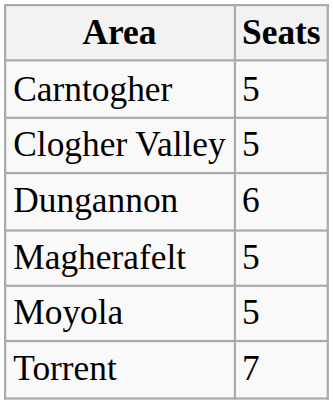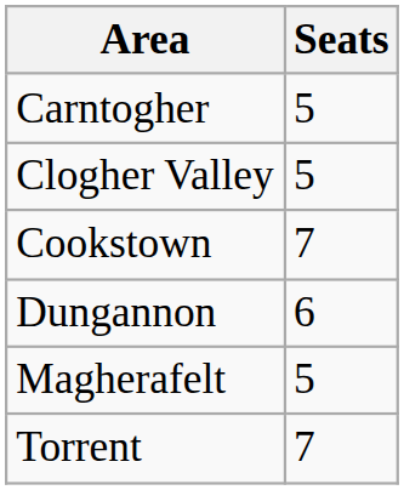+ row: Cookstown | 7
- row: Moyola | 5
